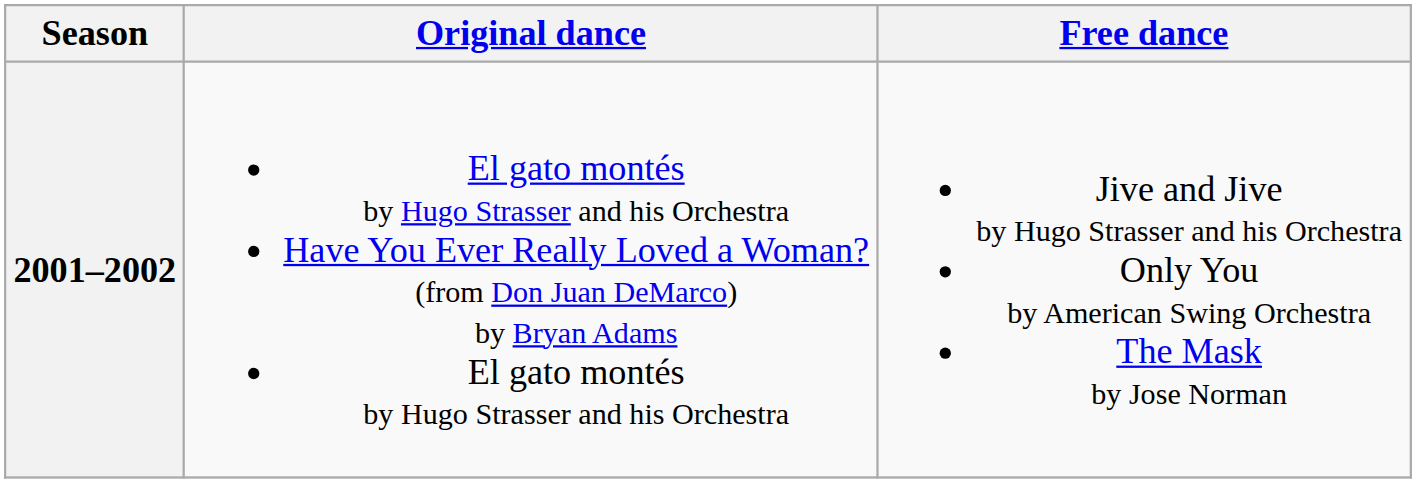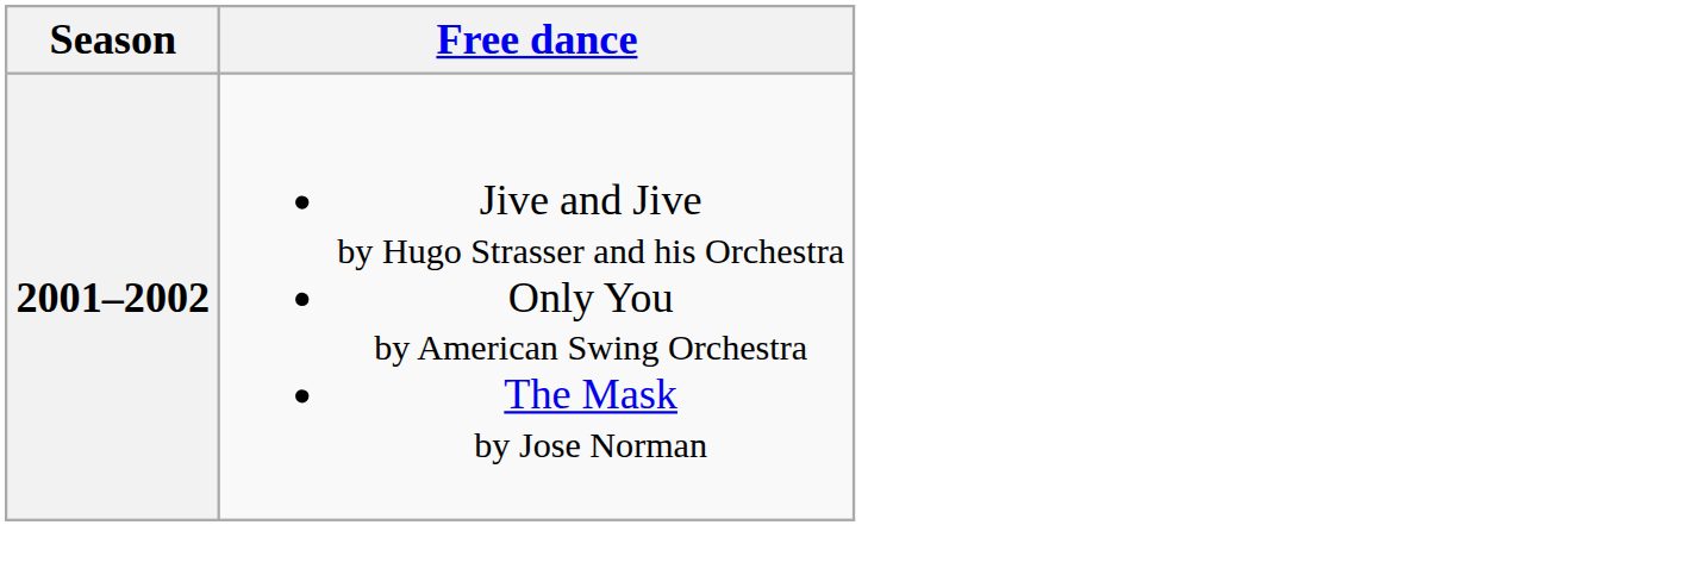- column: Original dance | El gato montés by Hugo Strasser and his Orchestra Have You Ever Really Loved a Woman? (from Don Juan DeMarco) by Bryan Adams El gato montés by Hugo Strasser and his Orchestra
